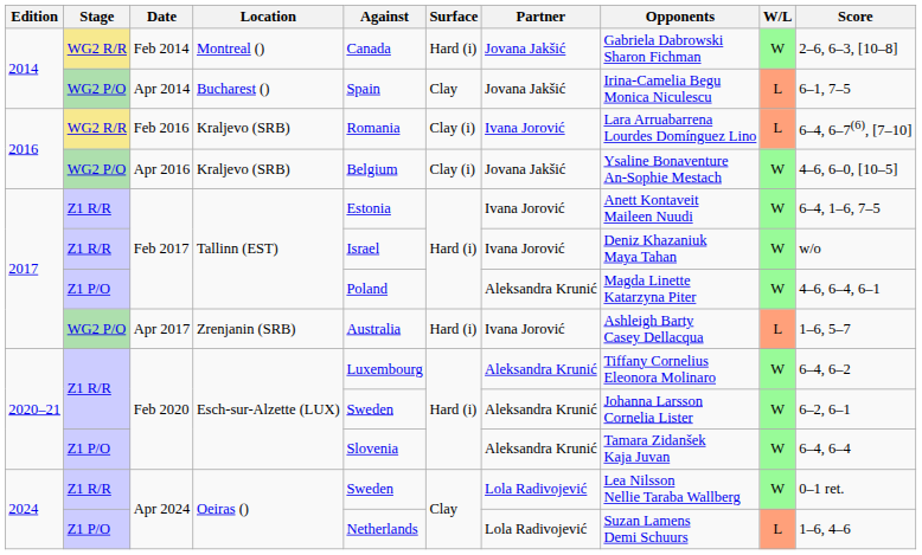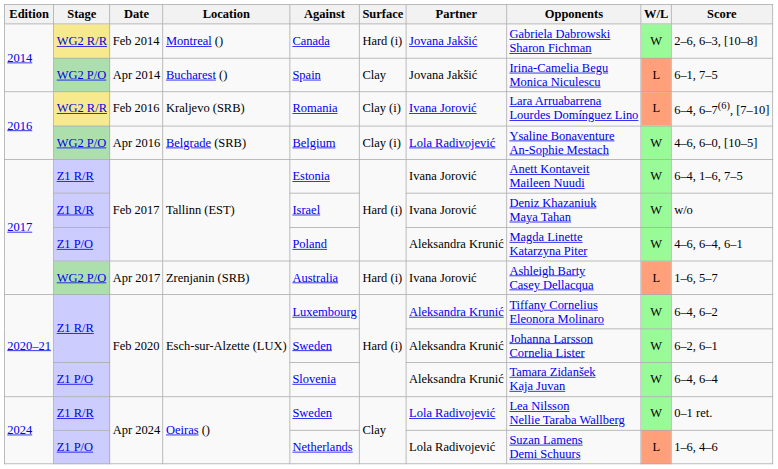Apr 2016 | Location: Kraljevo (SRB) -> Belgrade (SRB)
Apr 2016 | Partner: Jovana Jakšić -> Lola Radivojević
